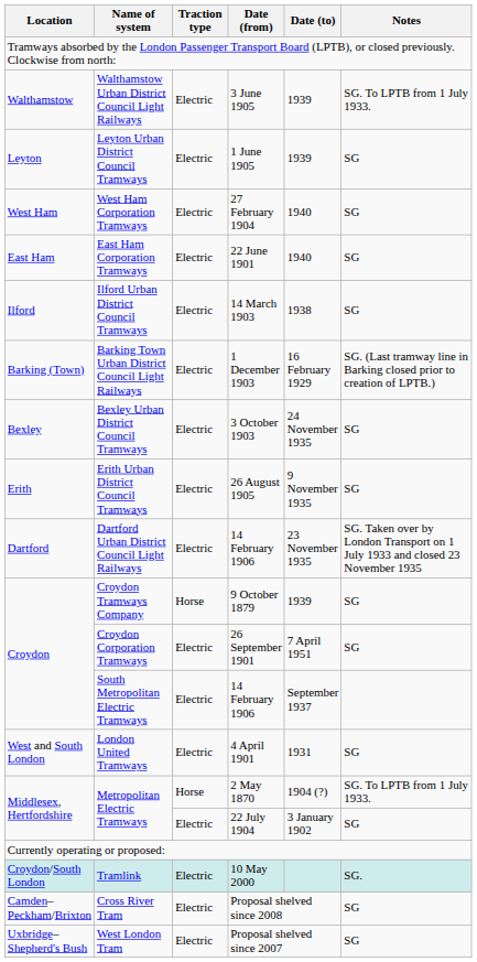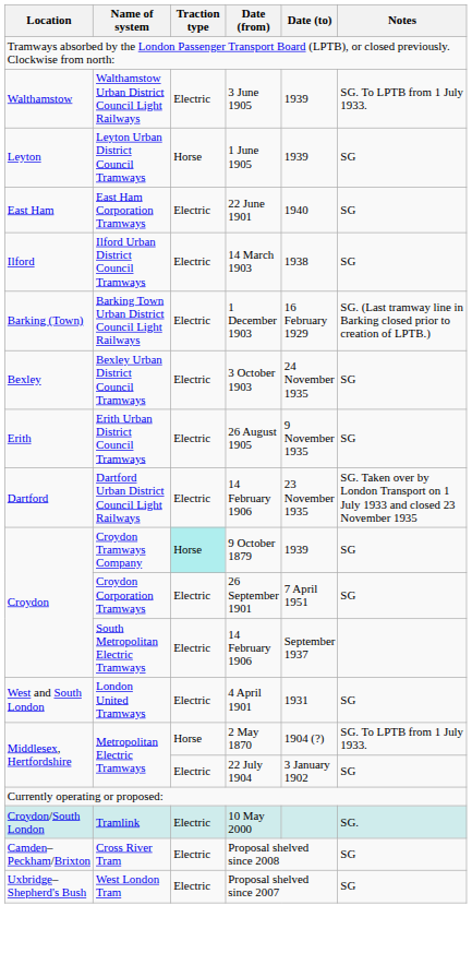Leyton Urban District Council Tramways | Traction type: Electric -> Horse
- row: West Ham | West Ham Corporation Tramways | Electric | 27 February 1904 | 1940 | SG
Croydon Tramways Company | Traction type: no background -> paleturquoise background
